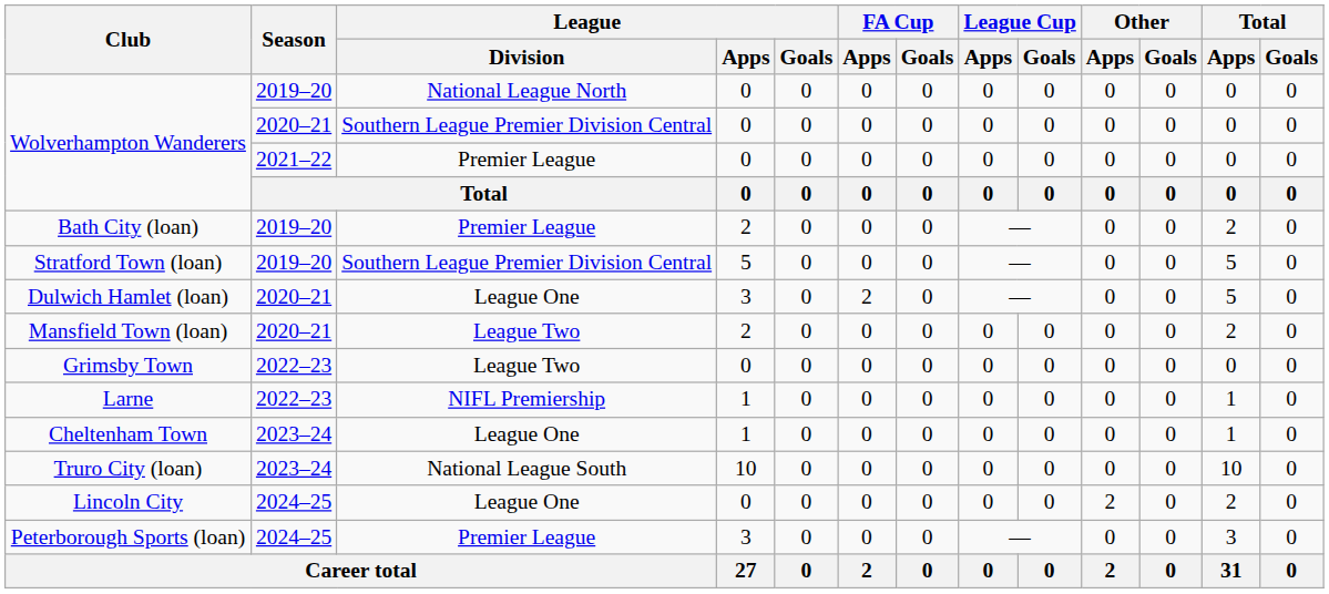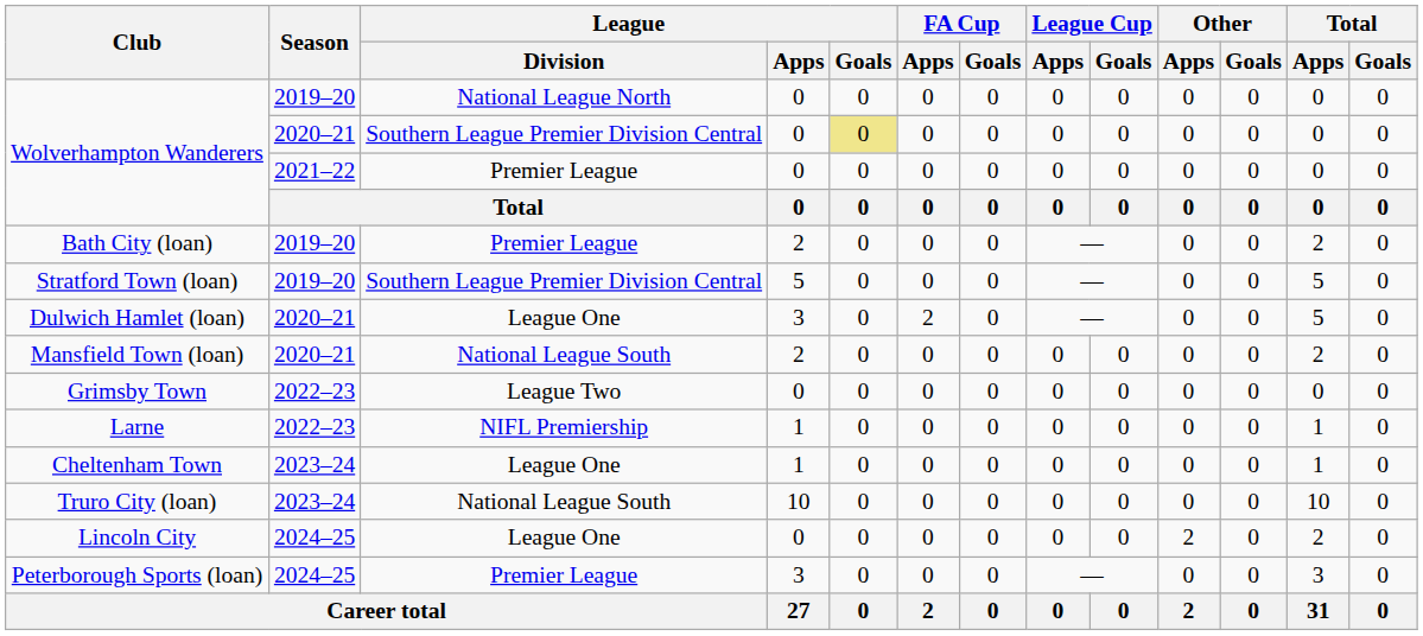Wolverhampton Wanderers / 2020–21 | League / Goals: no background -> khaki background
Mansfield Town (loan) | League / Division: League Two -> National League South
